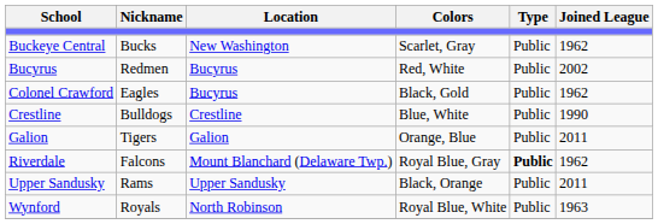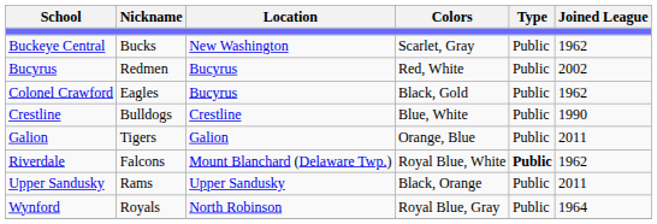Riverdale | Colors: Royal Blue, Gray -> Royal Blue, White
Wynford | Colors: Royal Blue, White -> Royal Blue, Gray
Wynford | Joined League: 1963 -> 1964
